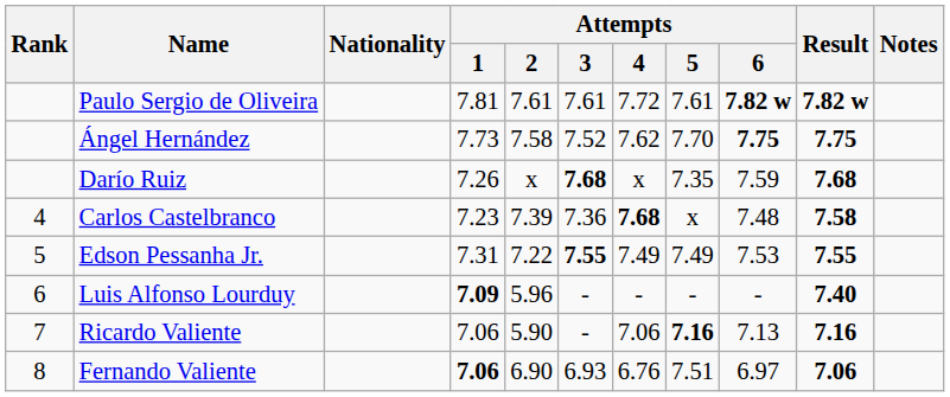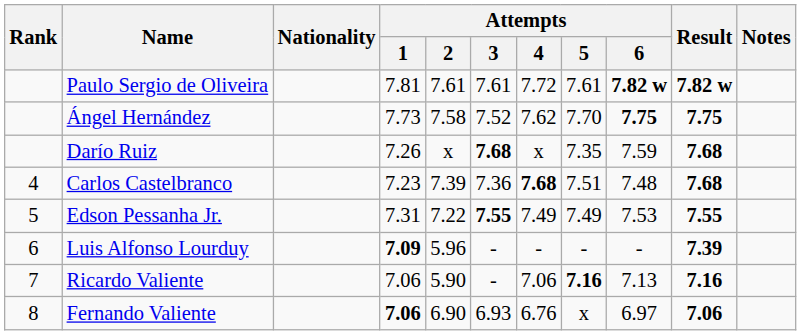Carlos Castelbranco | Attempts / 5: x -> 7.51
Carlos Castelbranco | Result: 7.58 -> 7.68
Luis Alfonso Lourduy | Result: 7.40 -> 7.39
Fernando Valiente | Attempts / 5: 7.51 -> x
